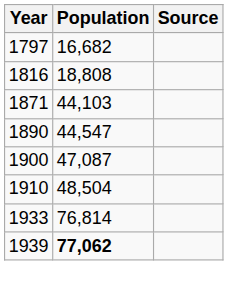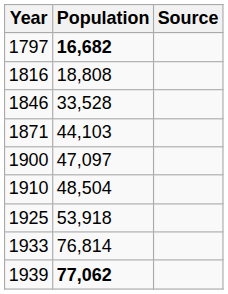1797 | Population: normal -> bold
+ row: 1846 | 33,528
- row: 1890 | 44,547
1900 | Population: 47,087 -> 47,097
+ row: 1925 | 53,918
